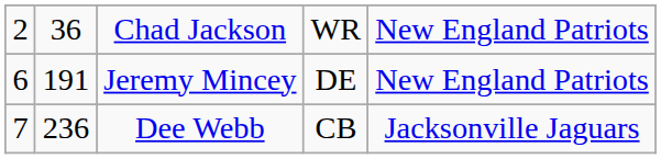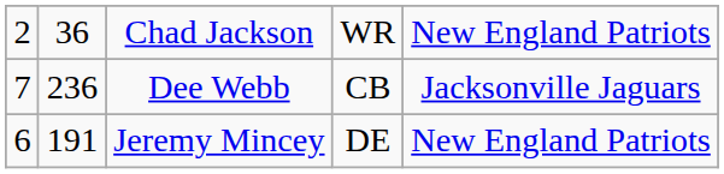rows swapped: Jeremy Mincey <-> Dee Webb
